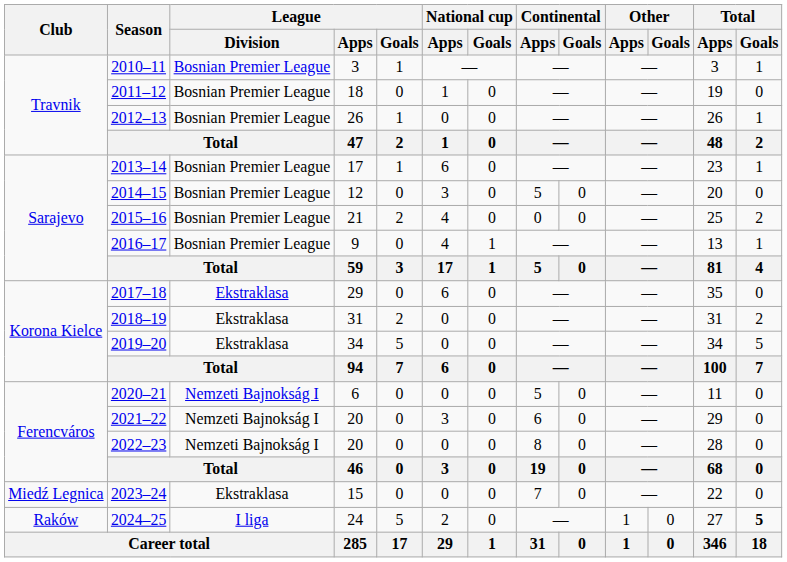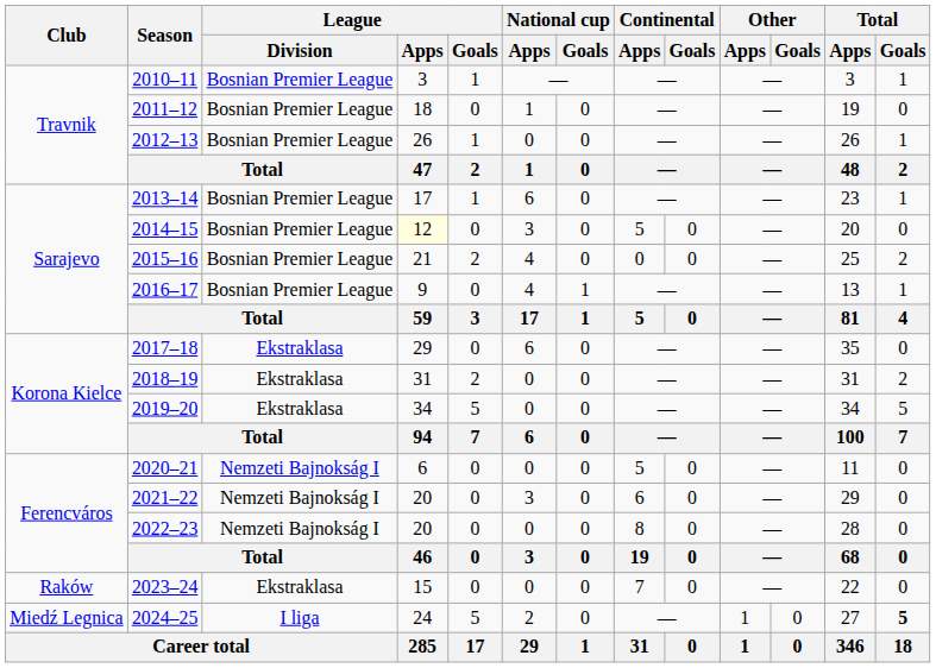2014–15 | League / Apps: no background -> lightyellow background
2023–24 | Club: Miedź Legnica -> Raków
2024–25 | Club: Raków -> Miedź Legnica
